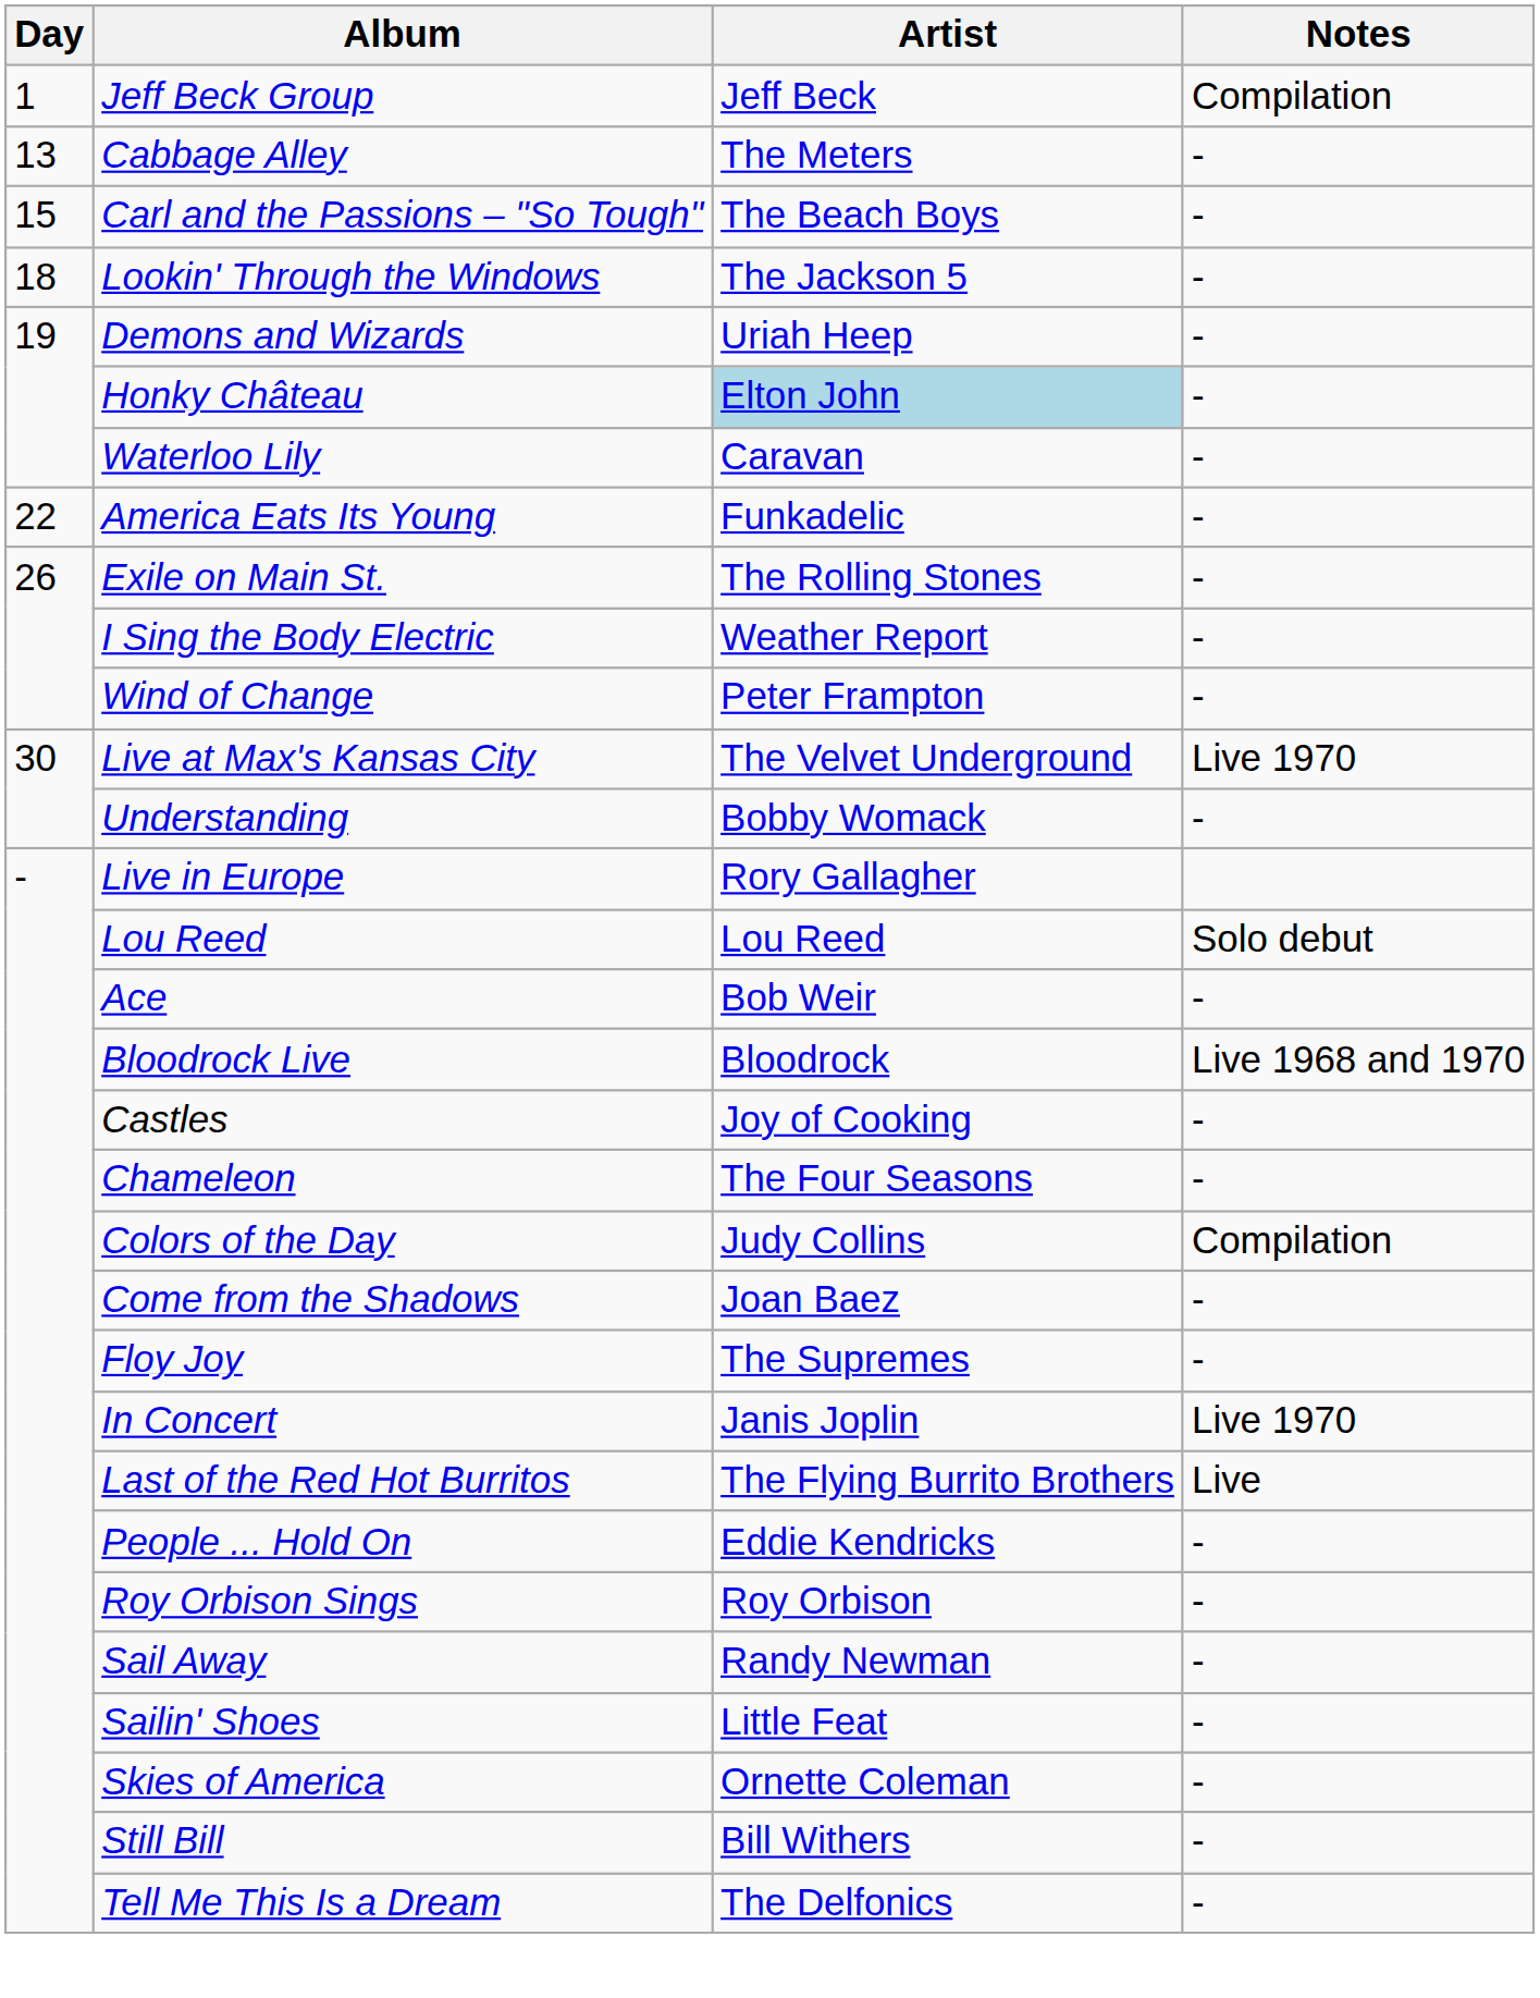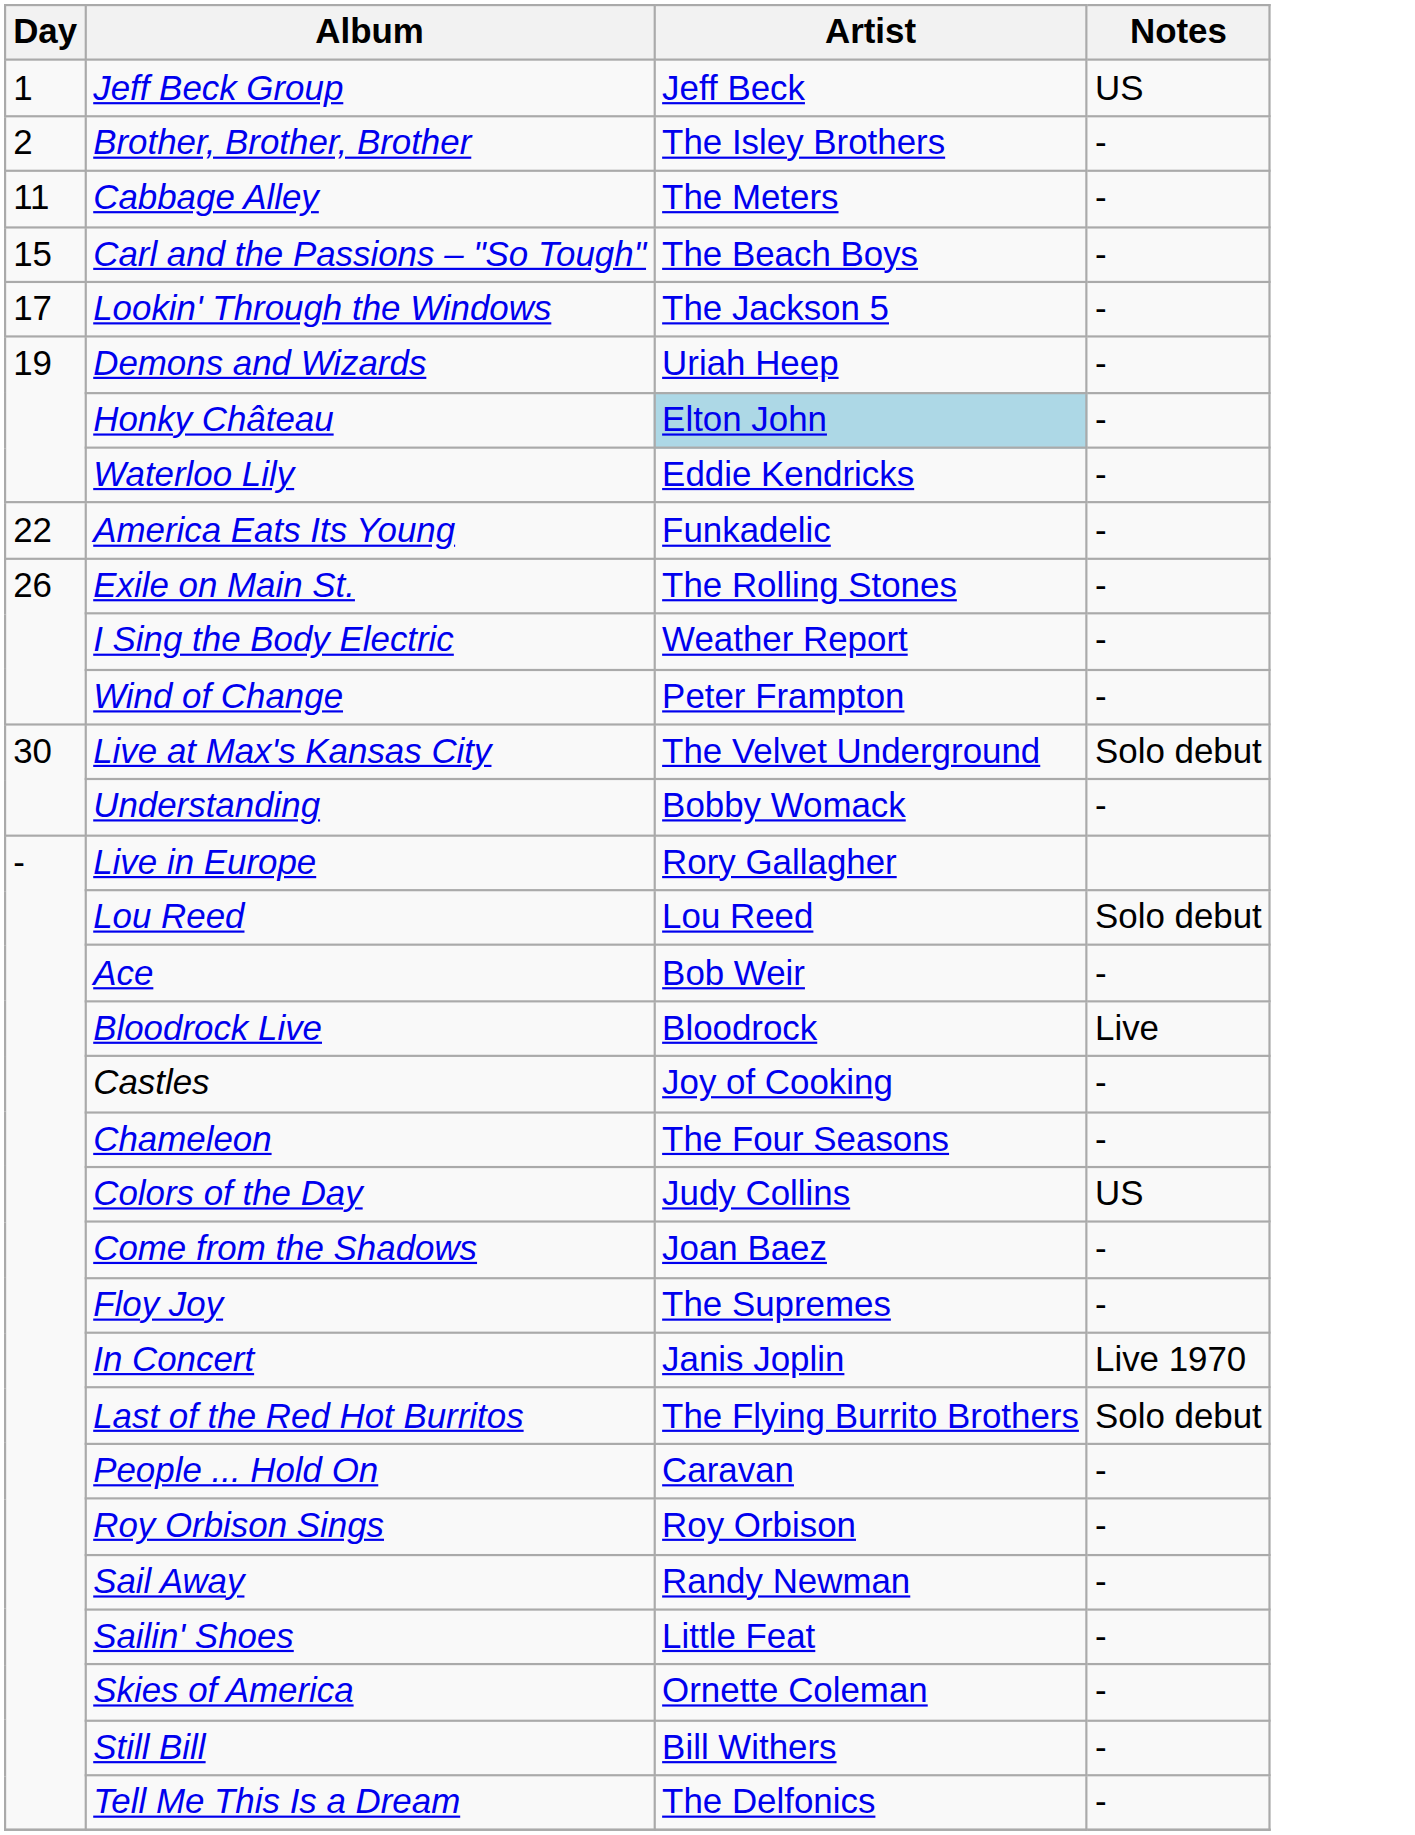Jeff Beck Group | Notes: Compilation -> US
+ row: 2 | Brother, Brother, Brother | The Isley Brothers | -
Cabbage Alley | Day: 13 -> 11
Lookin' Through the Windows | Day: 18 -> 17
Waterloo Lily | Artist: Caravan -> Eddie Kendricks
Live at Max's Kansas City | Notes: Live 1970 -> Solo debut
Bloodrock Live | Notes: Live 1968 and 1970 -> Live
Colors of the Day | Notes: Compilation -> US
Last of the Red Hot Burritos | Notes: Live -> Solo debut
People ... Hold On | Artist: Eddie Kendricks -> Caravan
